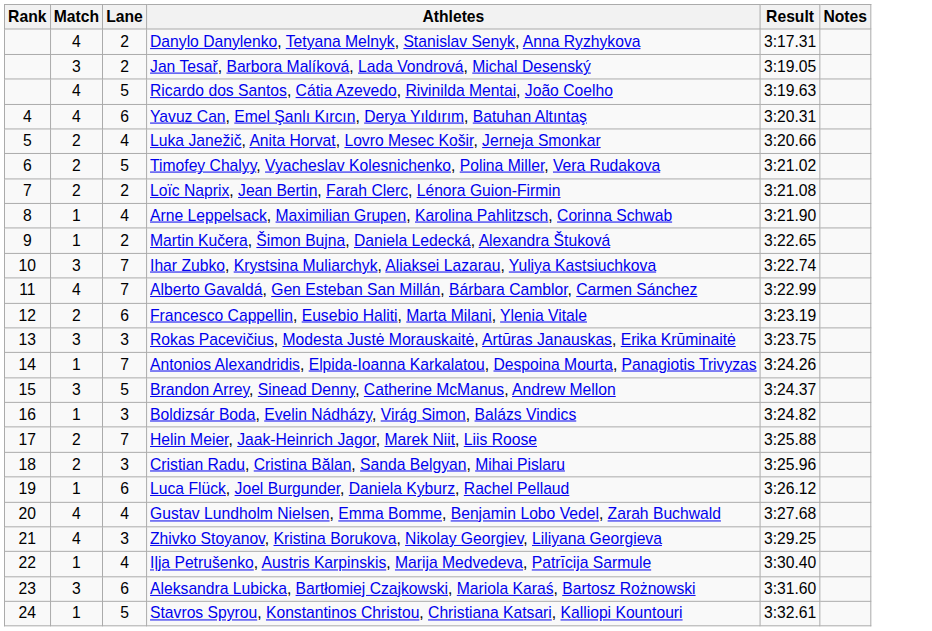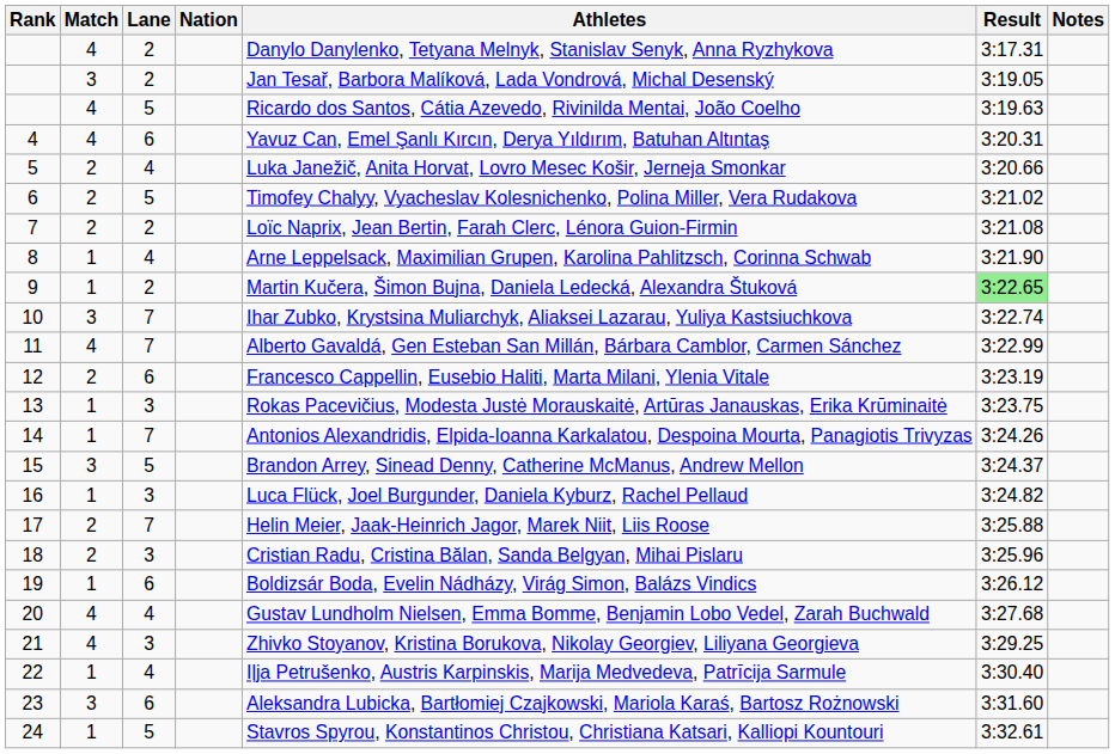+ column: Nation
9 | Result: no background -> lightgreen background
13 | Match: 3 -> 1
16 | Athletes: Boldizsár Boda, Evelin Nádházy, Virág Simon, Balázs Vindics -> Luca Flück, Joel Burgunder, Daniela Kyburz, Rachel Pellaud
19 | Athletes: Luca Flück, Joel Burgunder, Daniela Kyburz, Rachel Pellaud -> Boldizsár Boda, Evelin Nádházy, Virág Simon, Balázs Vindics
